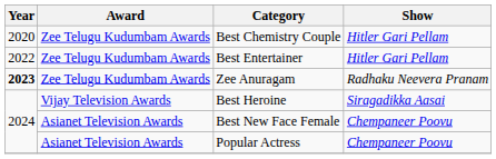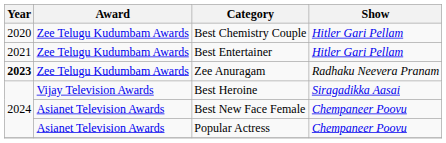Best Entertainer | Year: 2022 -> 2021
